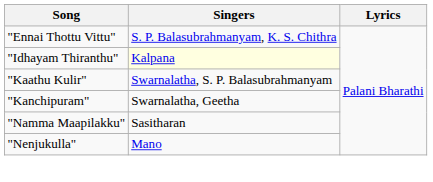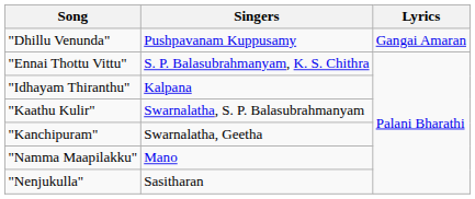+ row: "Dhillu Venunda" | Pushpavanam Kuppusamy | Gangai Amaran
"Idhayam Thiranthu" | Singers: lightyellow background -> no background
"Namma Maapilakku" | Singers: Sasitharan -> Mano
"Nenjukulla" | Singers: Mano -> Sasitharan
